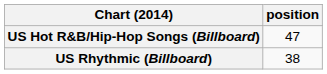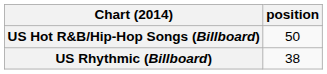US Hot R&B/Hip-Hop Songs (Billboard) | position: 47 -> 50
